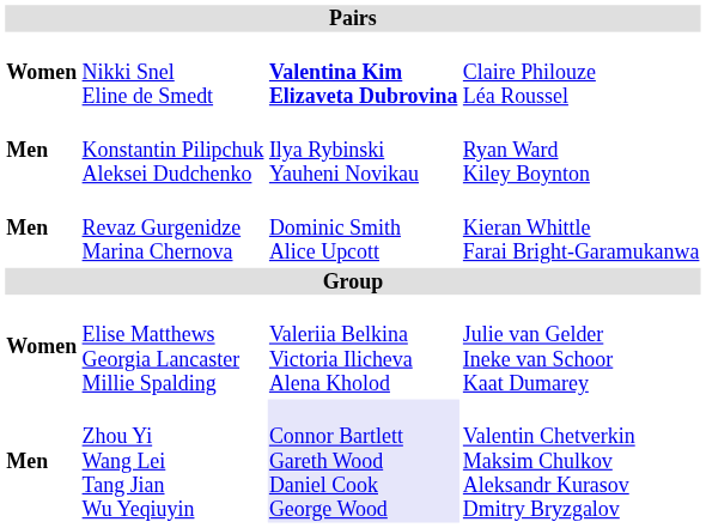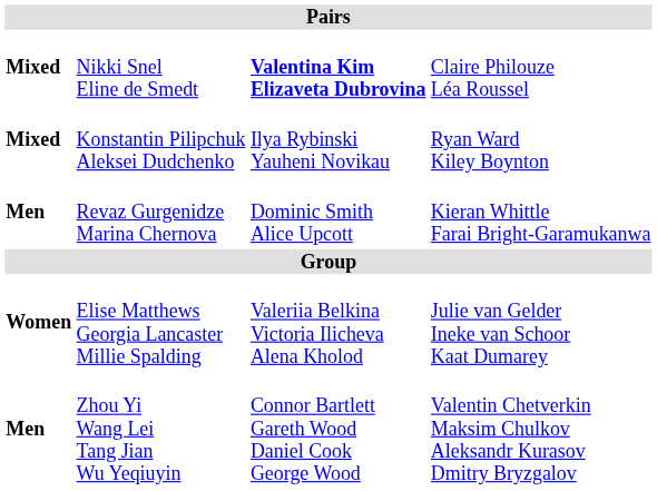Nikki Snel Eline de Smedt | column 1: Women -> Mixed
Konstantin Pilipchuk Aleksei Dudchenko | column 1: Men -> Mixed
Zhou Yi Wang Lei Tang Jian Wu Yeqiuyin | column 3: lavender background -> no background
